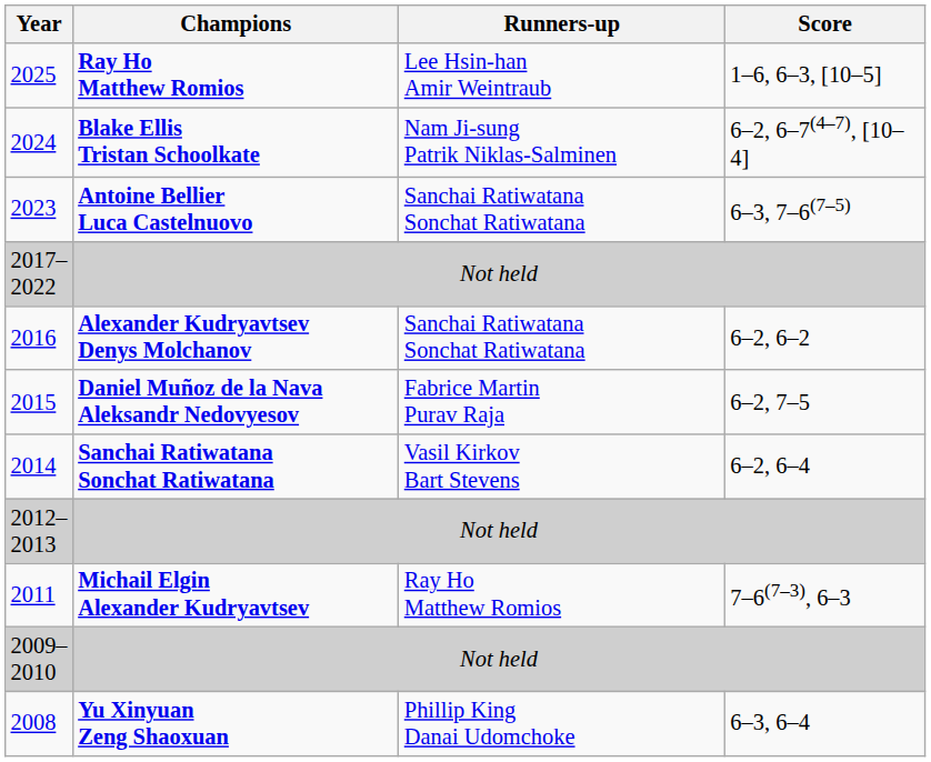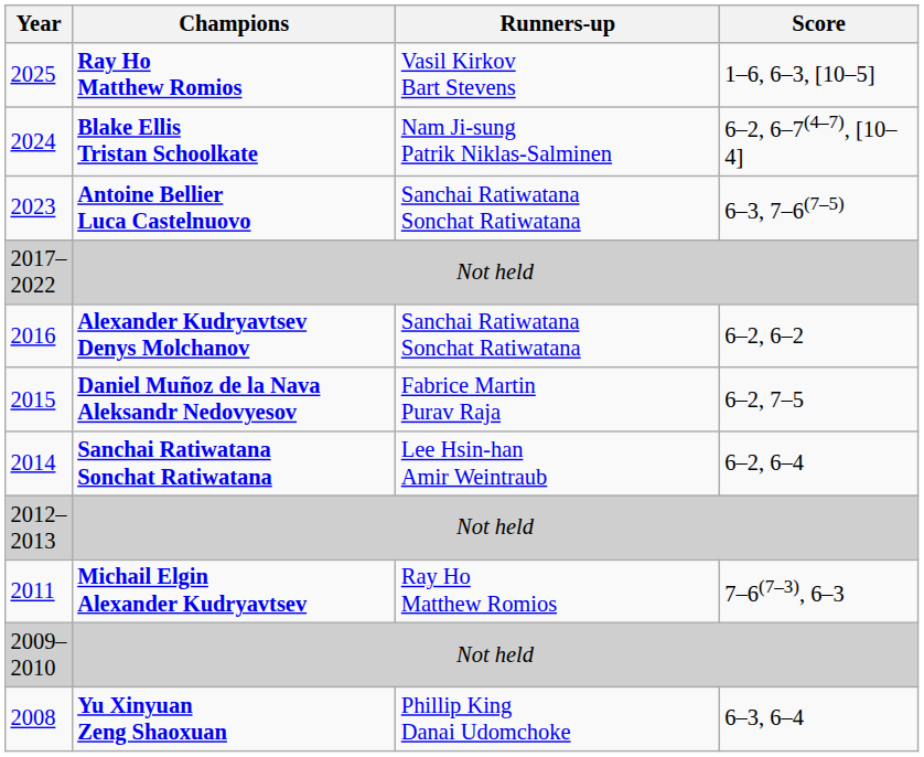2025 | Runners-up: Lee Hsin-han Amir Weintraub -> Vasil Kirkov Bart Stevens
2014 | Runners-up: Vasil Kirkov Bart Stevens -> Lee Hsin-han Amir Weintraub
